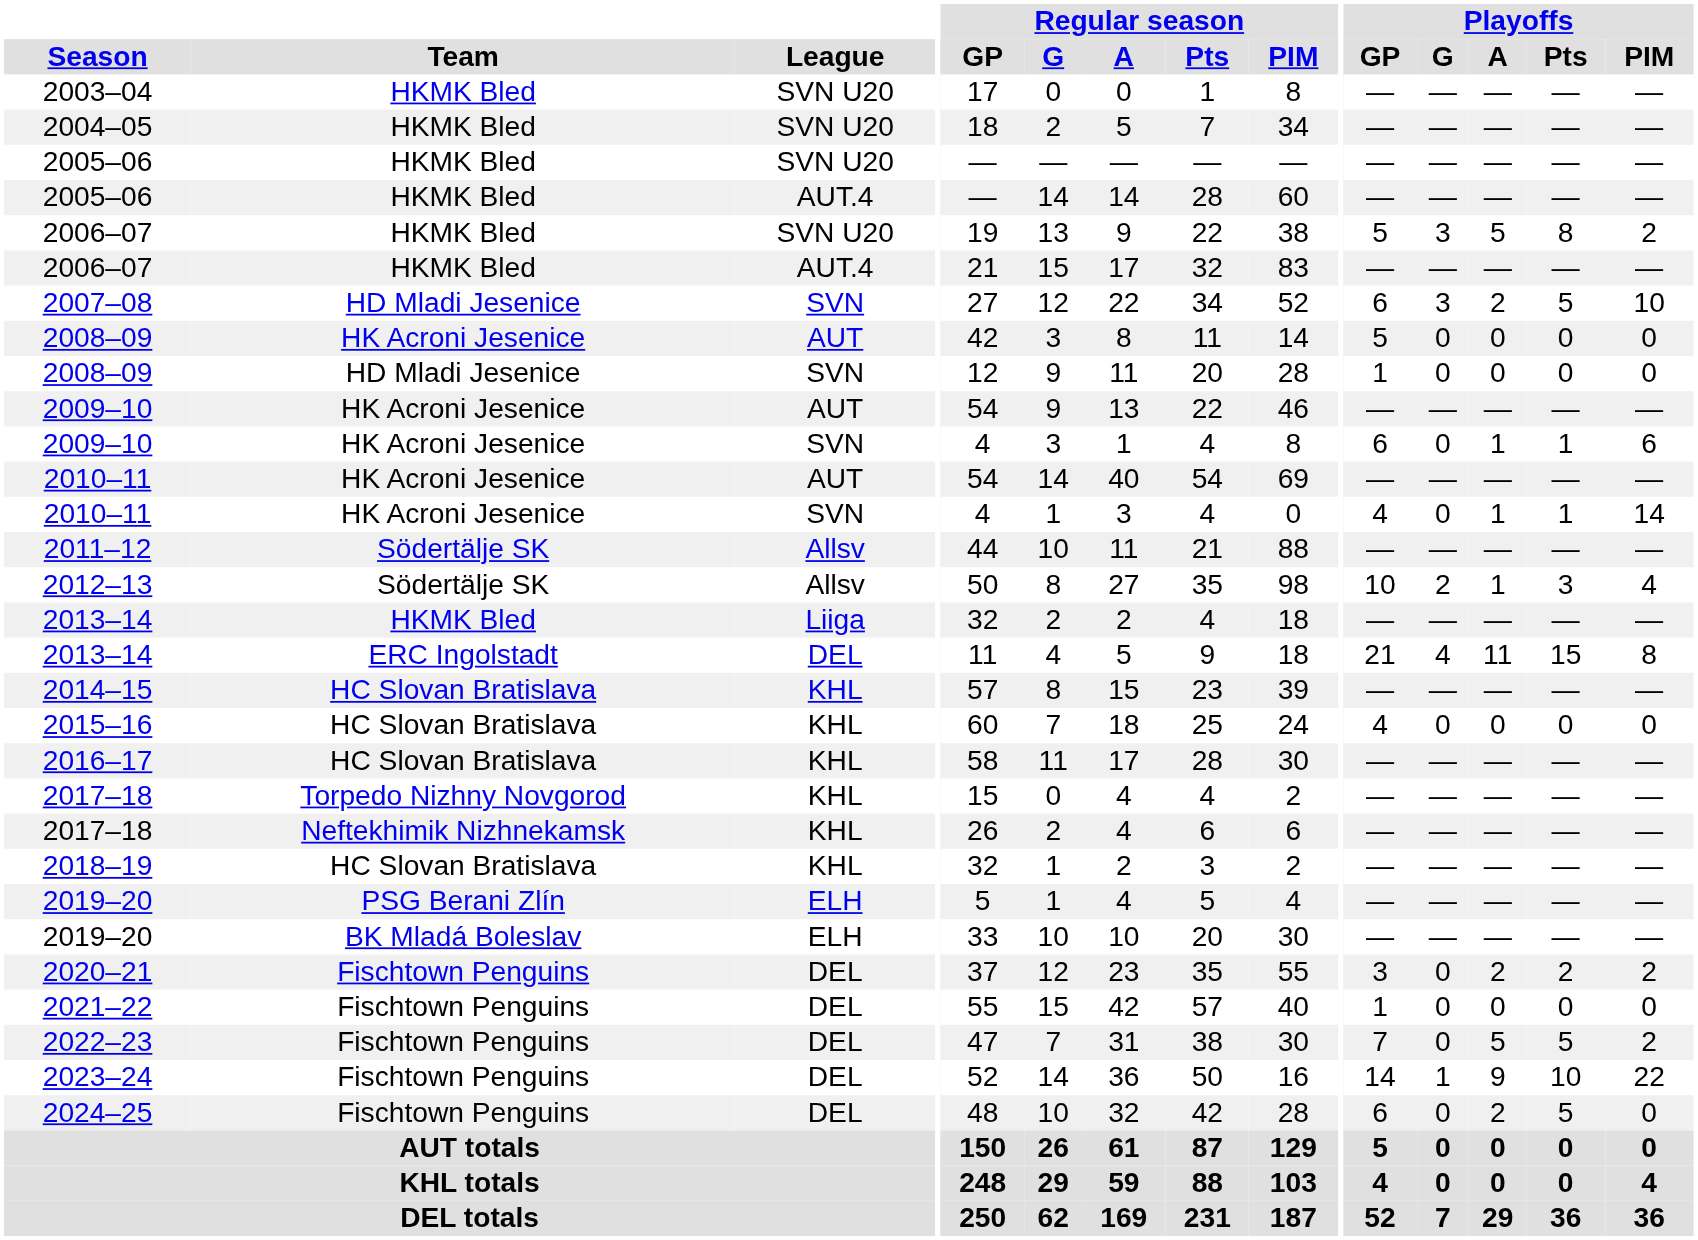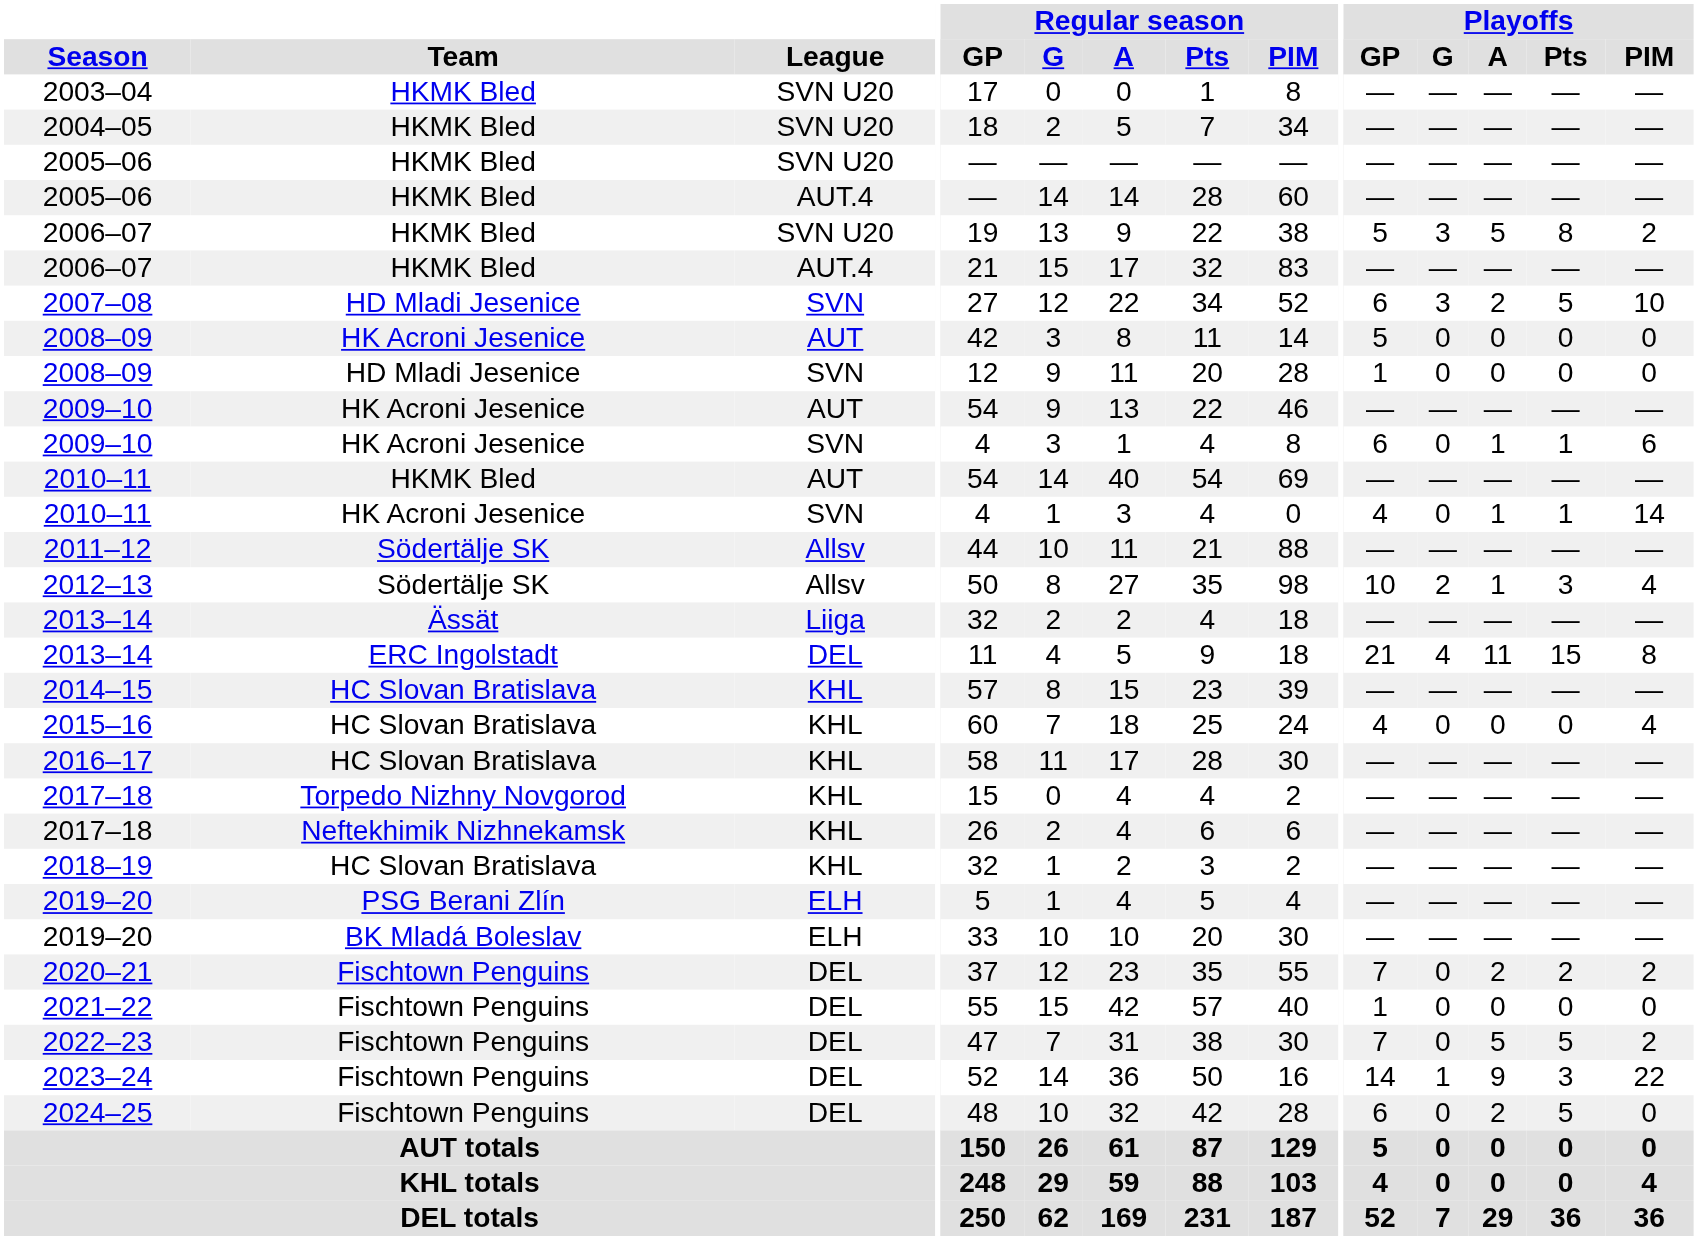2010–11 / AUT | Team: HK Acroni Jesenice -> HKMK Bled
2013–14 / Liiga | Team: HKMK Bled -> Ässät
2015–16 | Playoffs / PIM: 0 -> 4
2020–21 | Playoffs / GP: 3 -> 7
2023–24 | Playoffs / Pts: 10 -> 3
